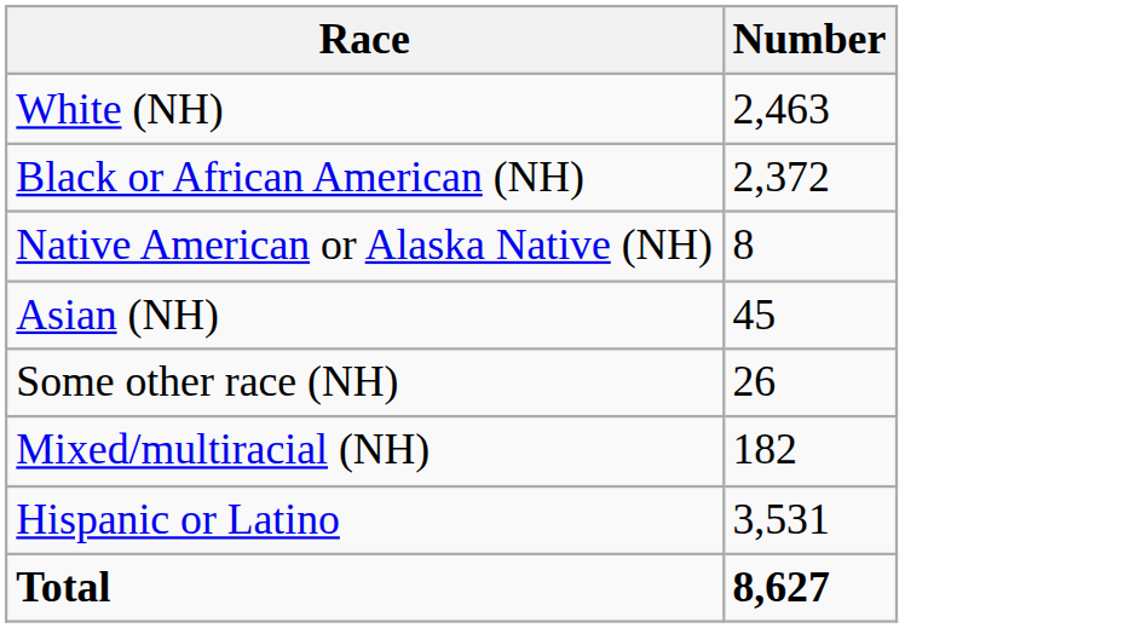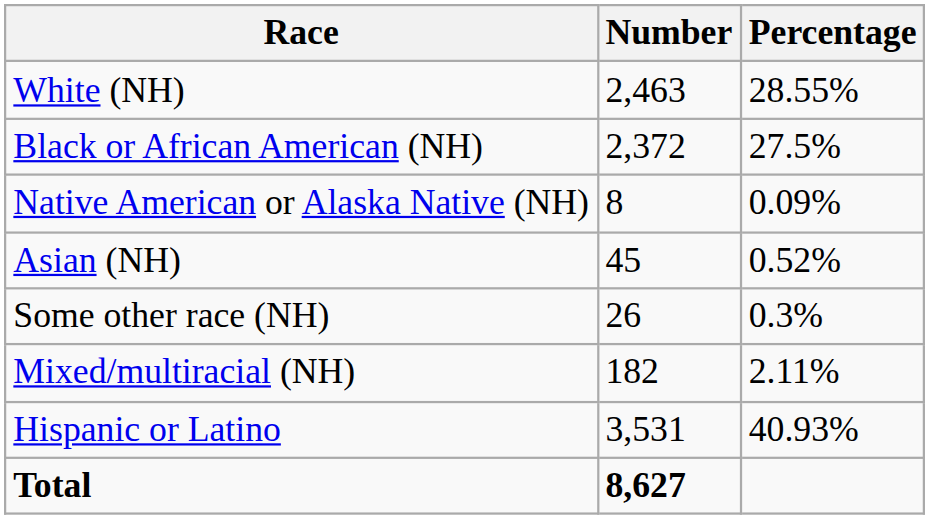+ column: Percentage | 28.55% | 27.5% | 0.09% | 0.52% | 0.3% | 2.11% | 40.93%
